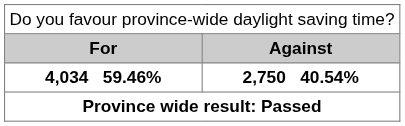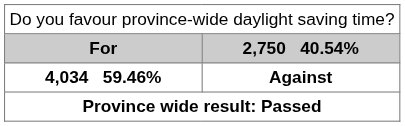For | column 2: Against -> 2,750 40.54%
4,034 59.46% | column 2: 2,750 40.54% -> Against
